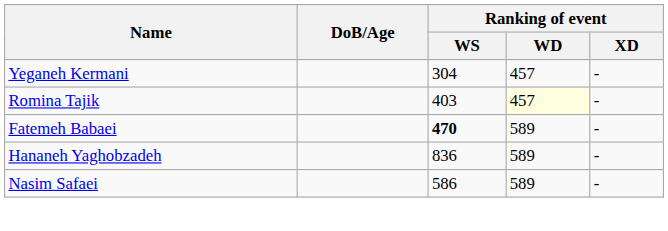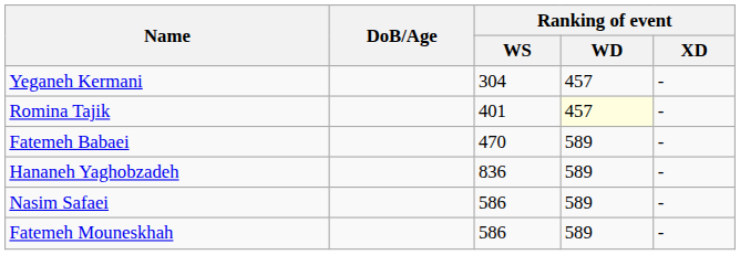Romina Tajik | Ranking of event / WS: 403 -> 401
Fatemeh Babaei | Ranking of event / WS: bold -> normal
+ row: Fatemeh Mouneskhah | 586 | 589 | -
